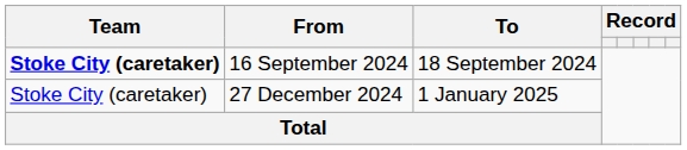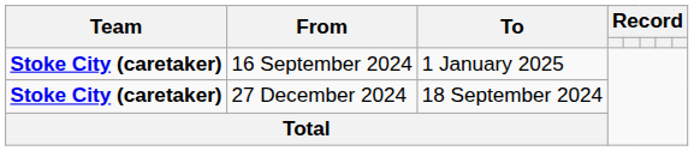16 September 2024 | To: 18 September 2024 -> 1 January 2025
27 December 2024 | Team: normal -> bold
27 December 2024 | To: 1 January 2025 -> 18 September 2024
